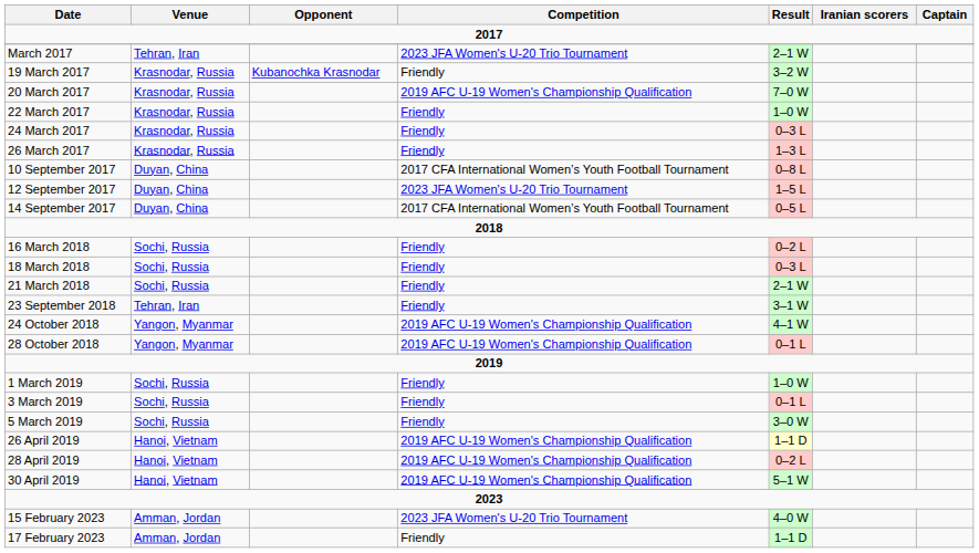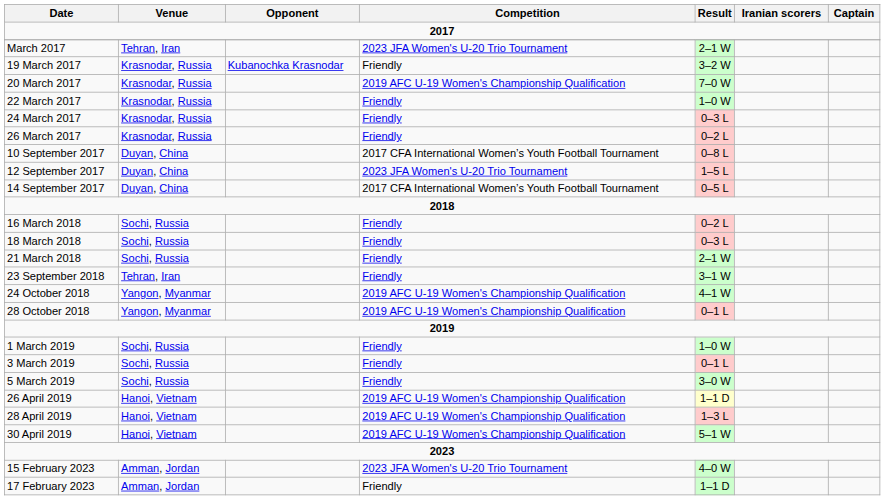26 March 2017 | Result: 1–3 L -> 0–2 L
28 April 2019 | Result: 0–2 L -> 1–3 L
